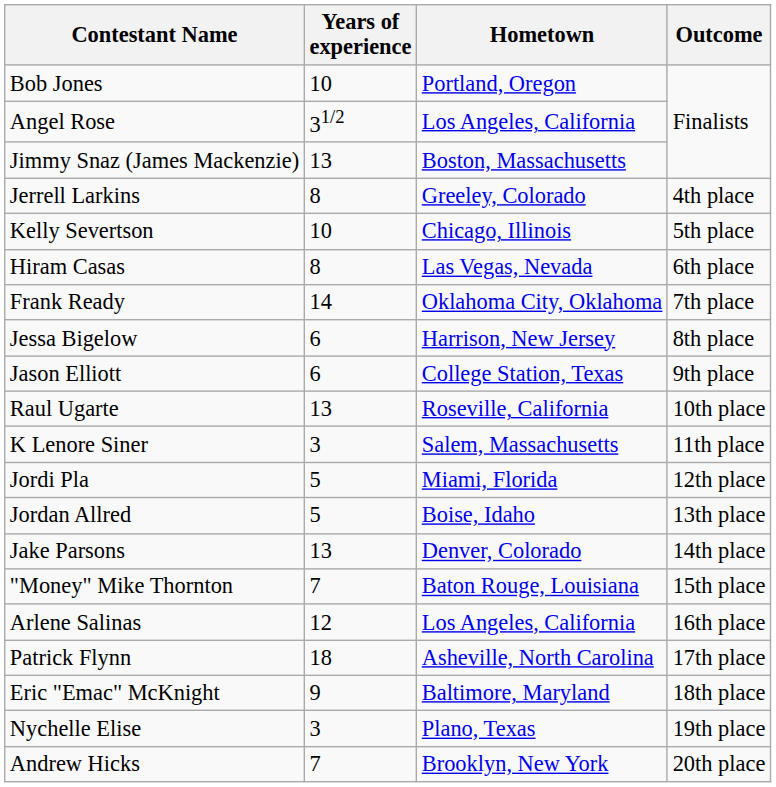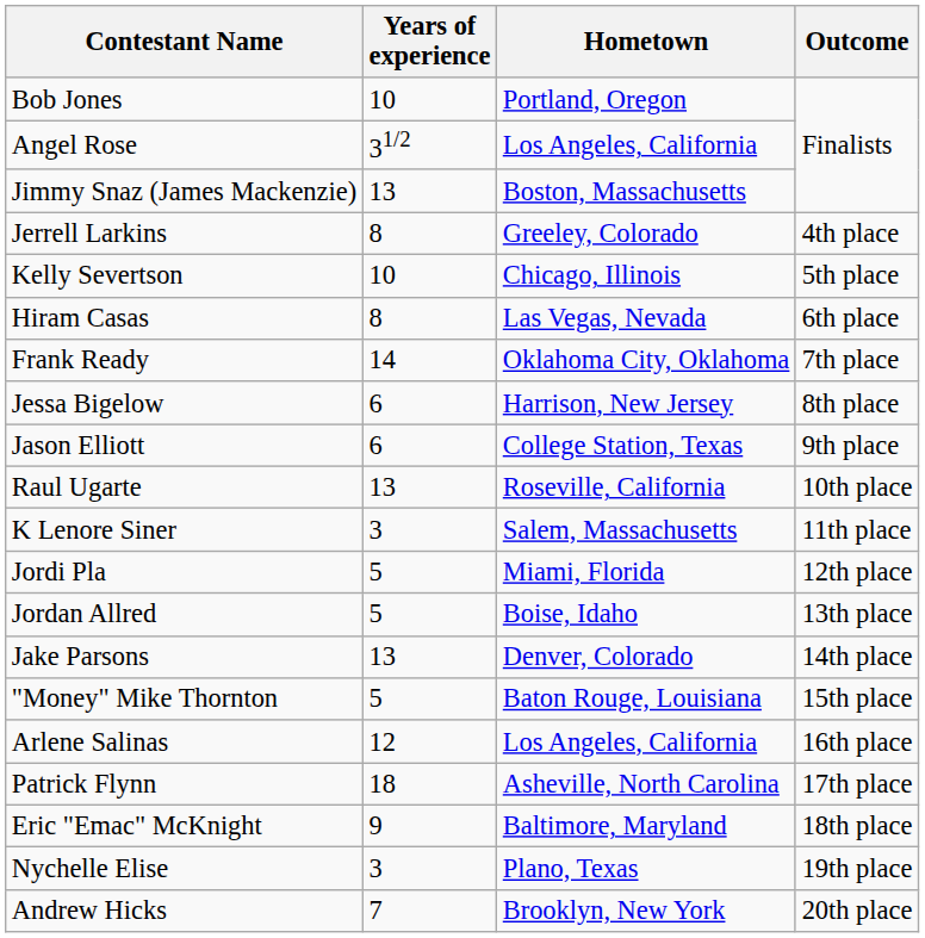"Money" Mike Thornton | Years of experience: 7 -> 5
